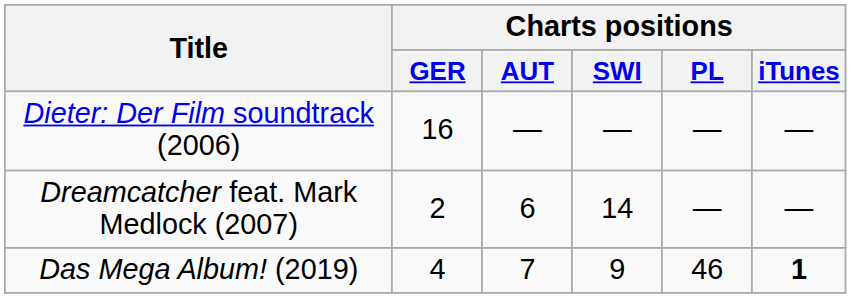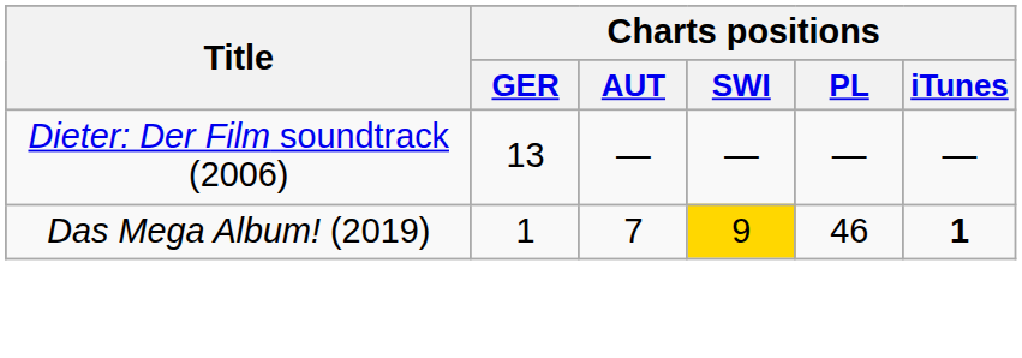Dieter: Der Film soundtrack (2006) | Charts positions / GER: 16 -> 13
- row: Dreamcatcher feat. Mark Medlock (2007) | 2 | 6 | 14 | — | —
Das Mega Album! (2019) | Charts positions / GER: 4 -> 1
Das Mega Album! (2019) | Charts positions / SWI: no background -> gold background
